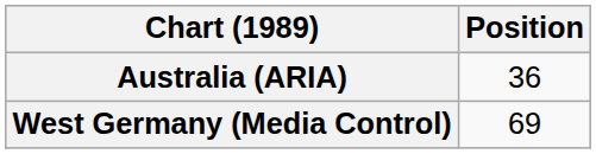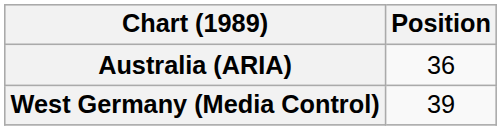West Germany (Media Control) | Position: 69 -> 39
